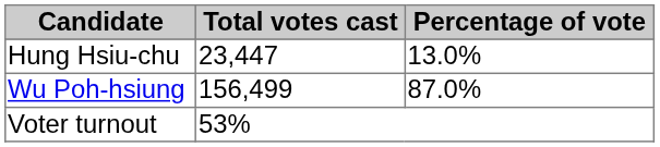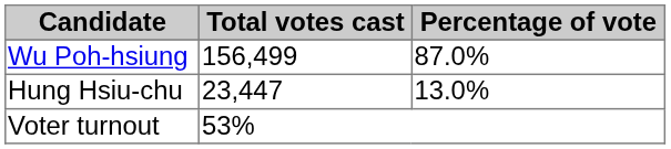rows swapped: Wu Poh-hsiung <-> Hung Hsiu-chu
